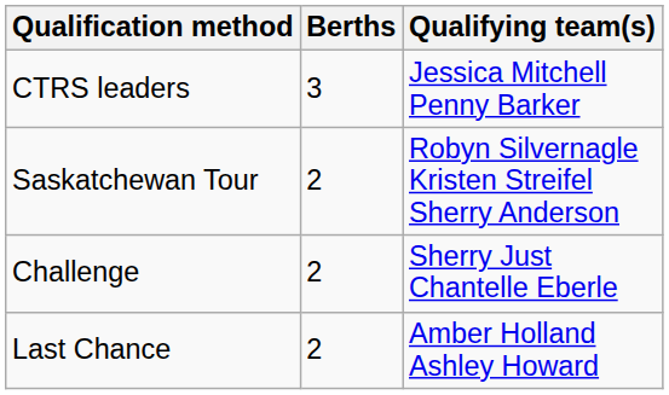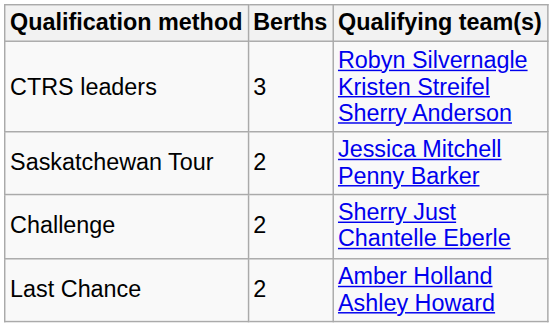CTRS leaders | Qualifying team(s): Jessica Mitchell Penny Barker -> Robyn Silvernagle Kristen Streifel Sherry Anderson
Saskatchewan Tour | Qualifying team(s): Robyn Silvernagle Kristen Streifel Sherry Anderson -> Jessica Mitchell Penny Barker
